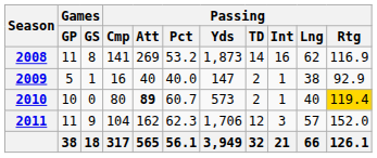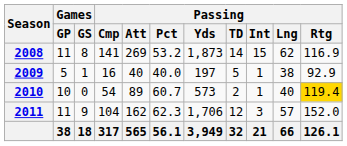2008 | Passing / Int: 16 -> 15
2009 | Passing / Yds: 147 -> 197
2009 | Passing / TD: 2 -> 5
2010 | Passing / Cmp: 80 -> 54
2010 | Passing / Att: bold -> normal
